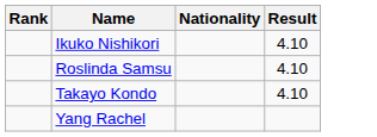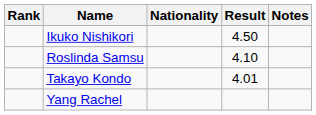+ column: Notes
Ikuko Nishikori | Result: 4.10 -> 4.50
Takayo Kondo | Result: 4.10 -> 4.01
